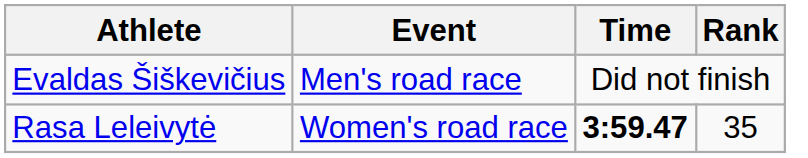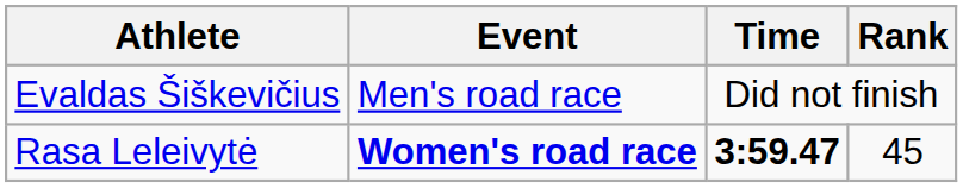Rasa Leleivytė | Event: normal -> bold
Rasa Leleivytė | Rank: 35 -> 45
